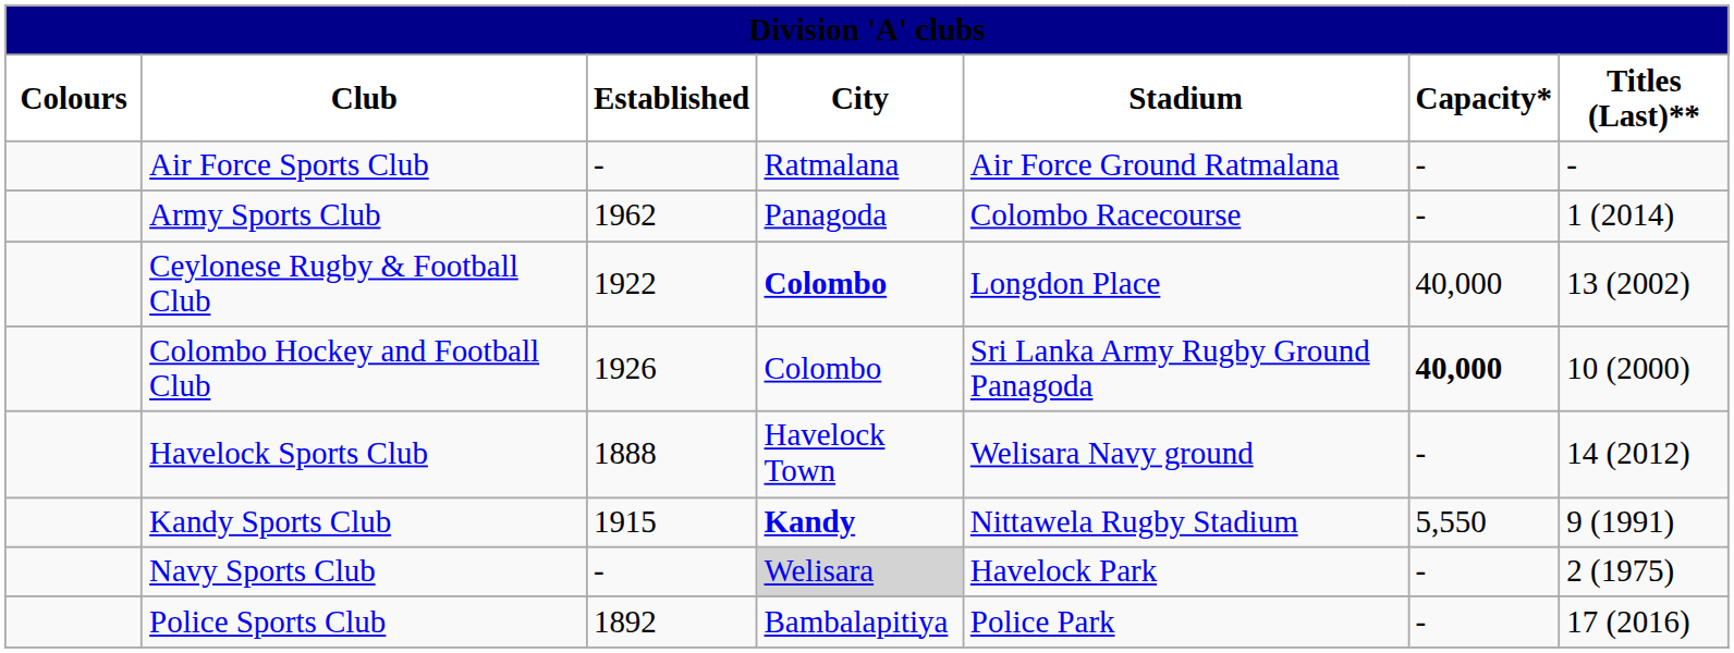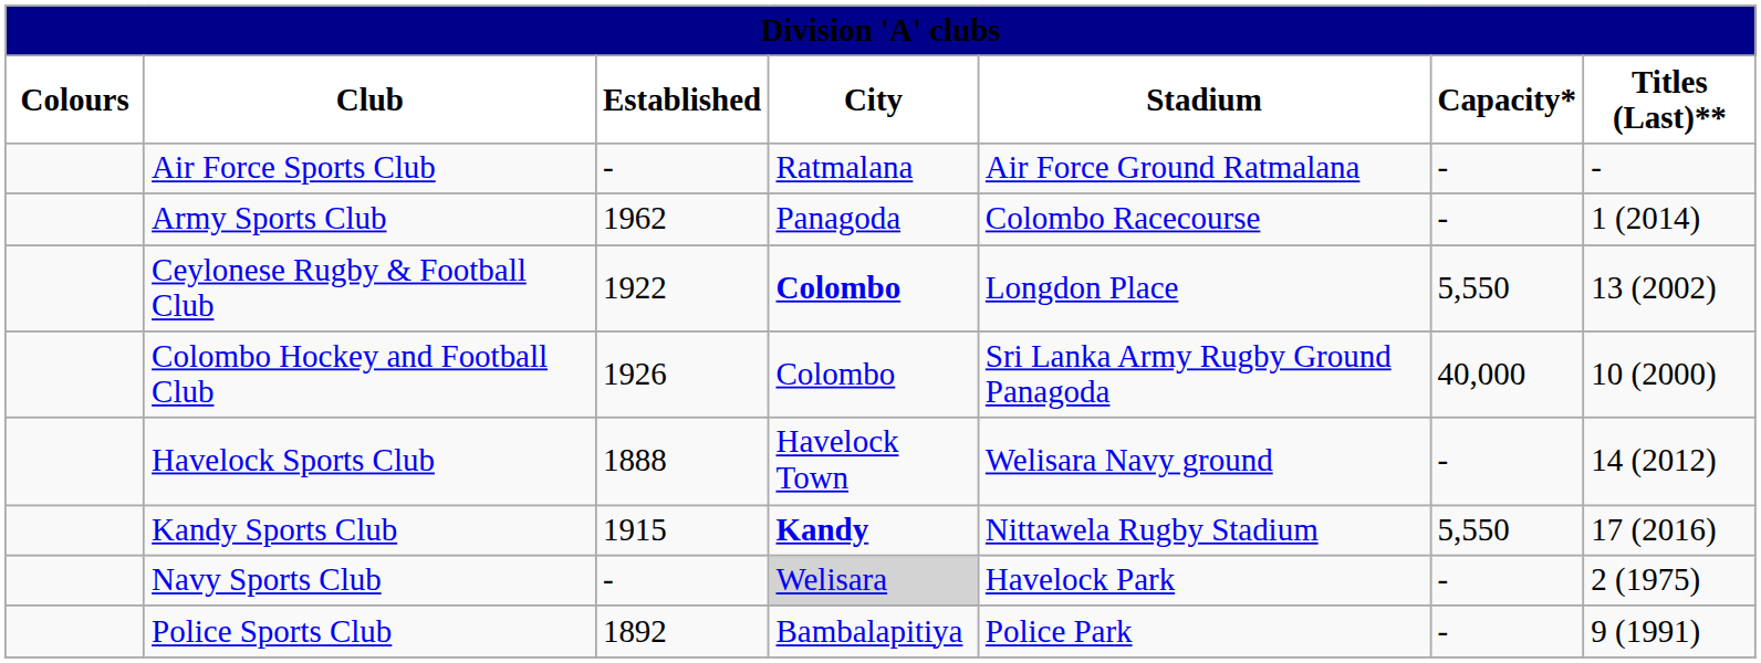Ceylonese Rugby & Football Club | Capacity*: 40,000 -> 5,550
Colombo Hockey and Football Club | Capacity*: bold -> normal
Kandy Sports Club | Titles (Last)**: 9 (1991) -> 17 (2016)
Police Sports Club | Titles (Last)**: 17 (2016) -> 9 (1991)
